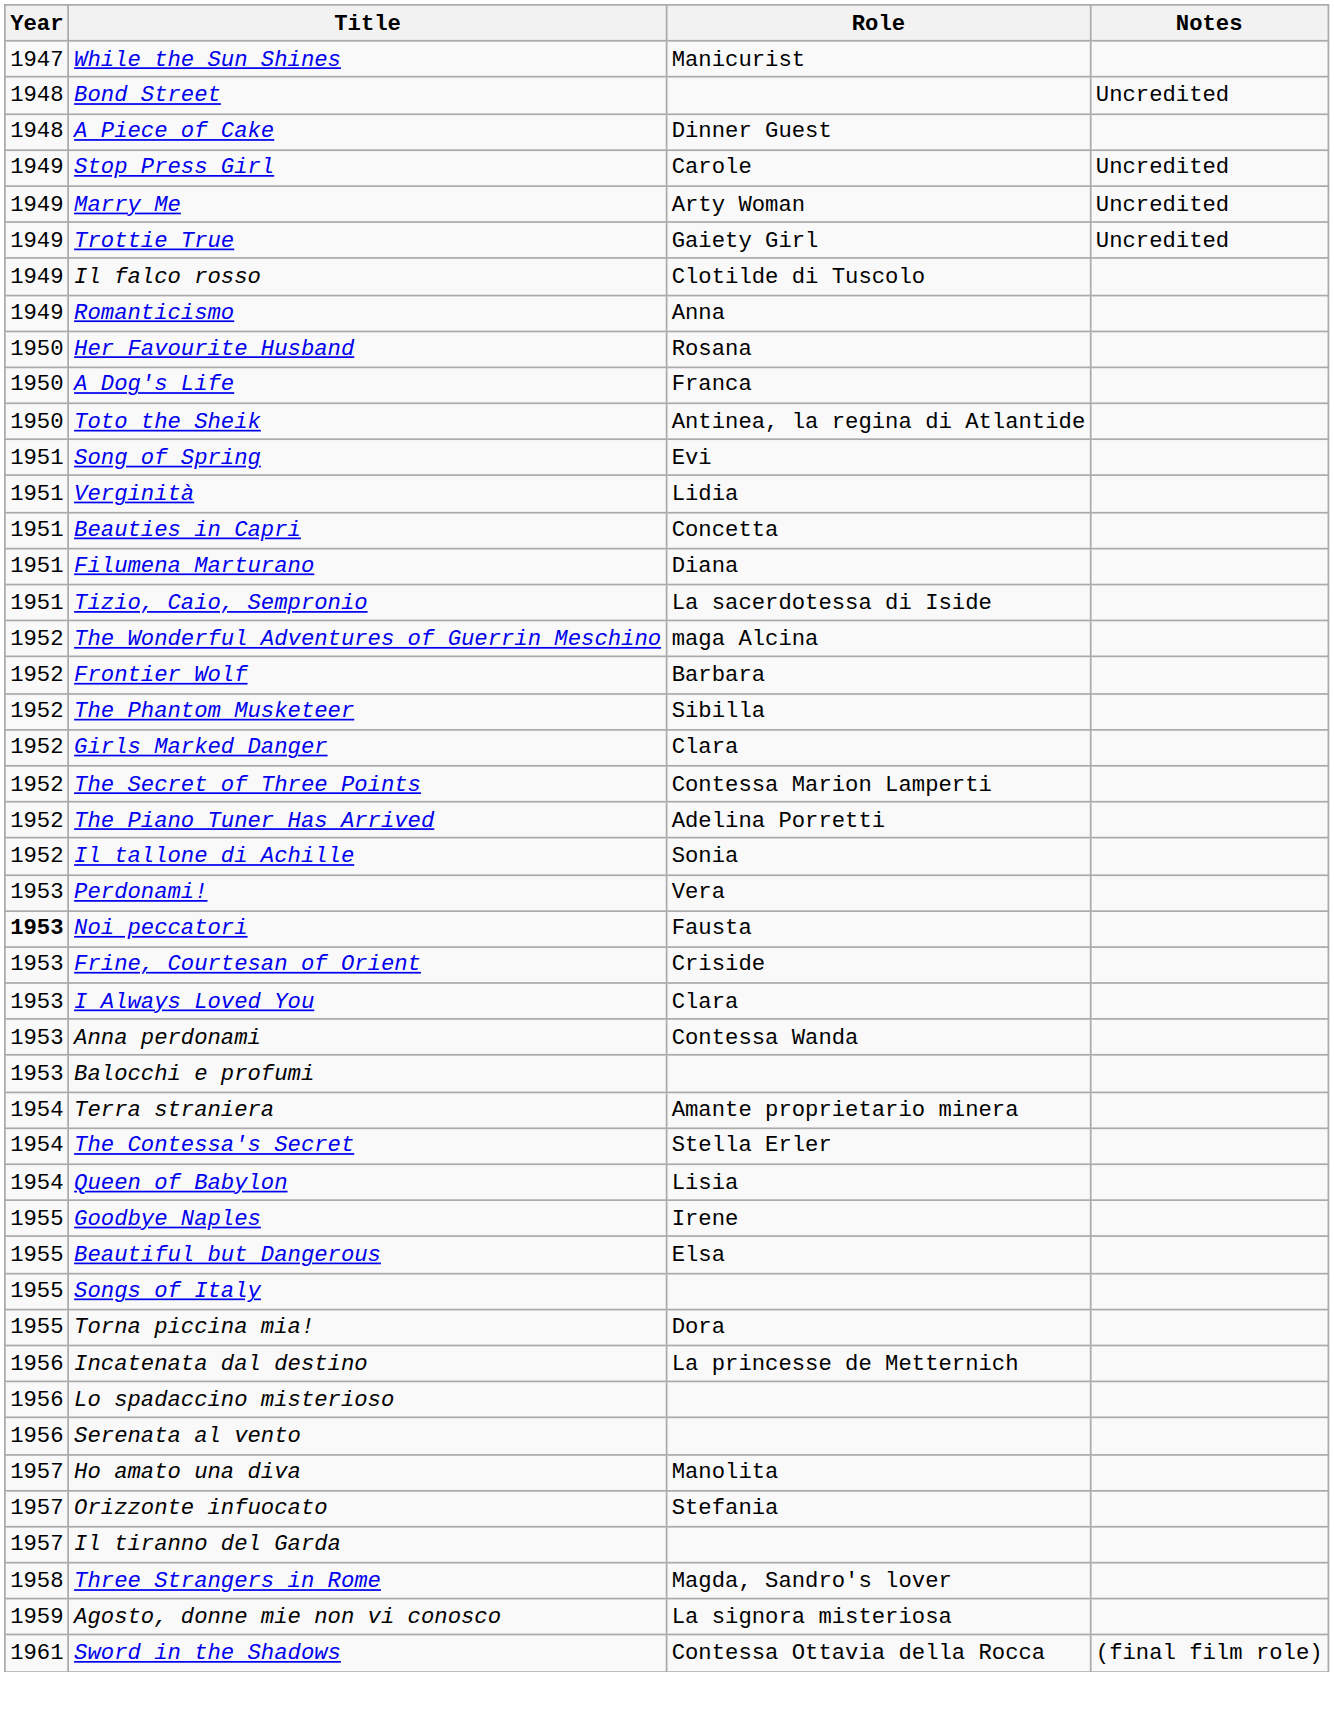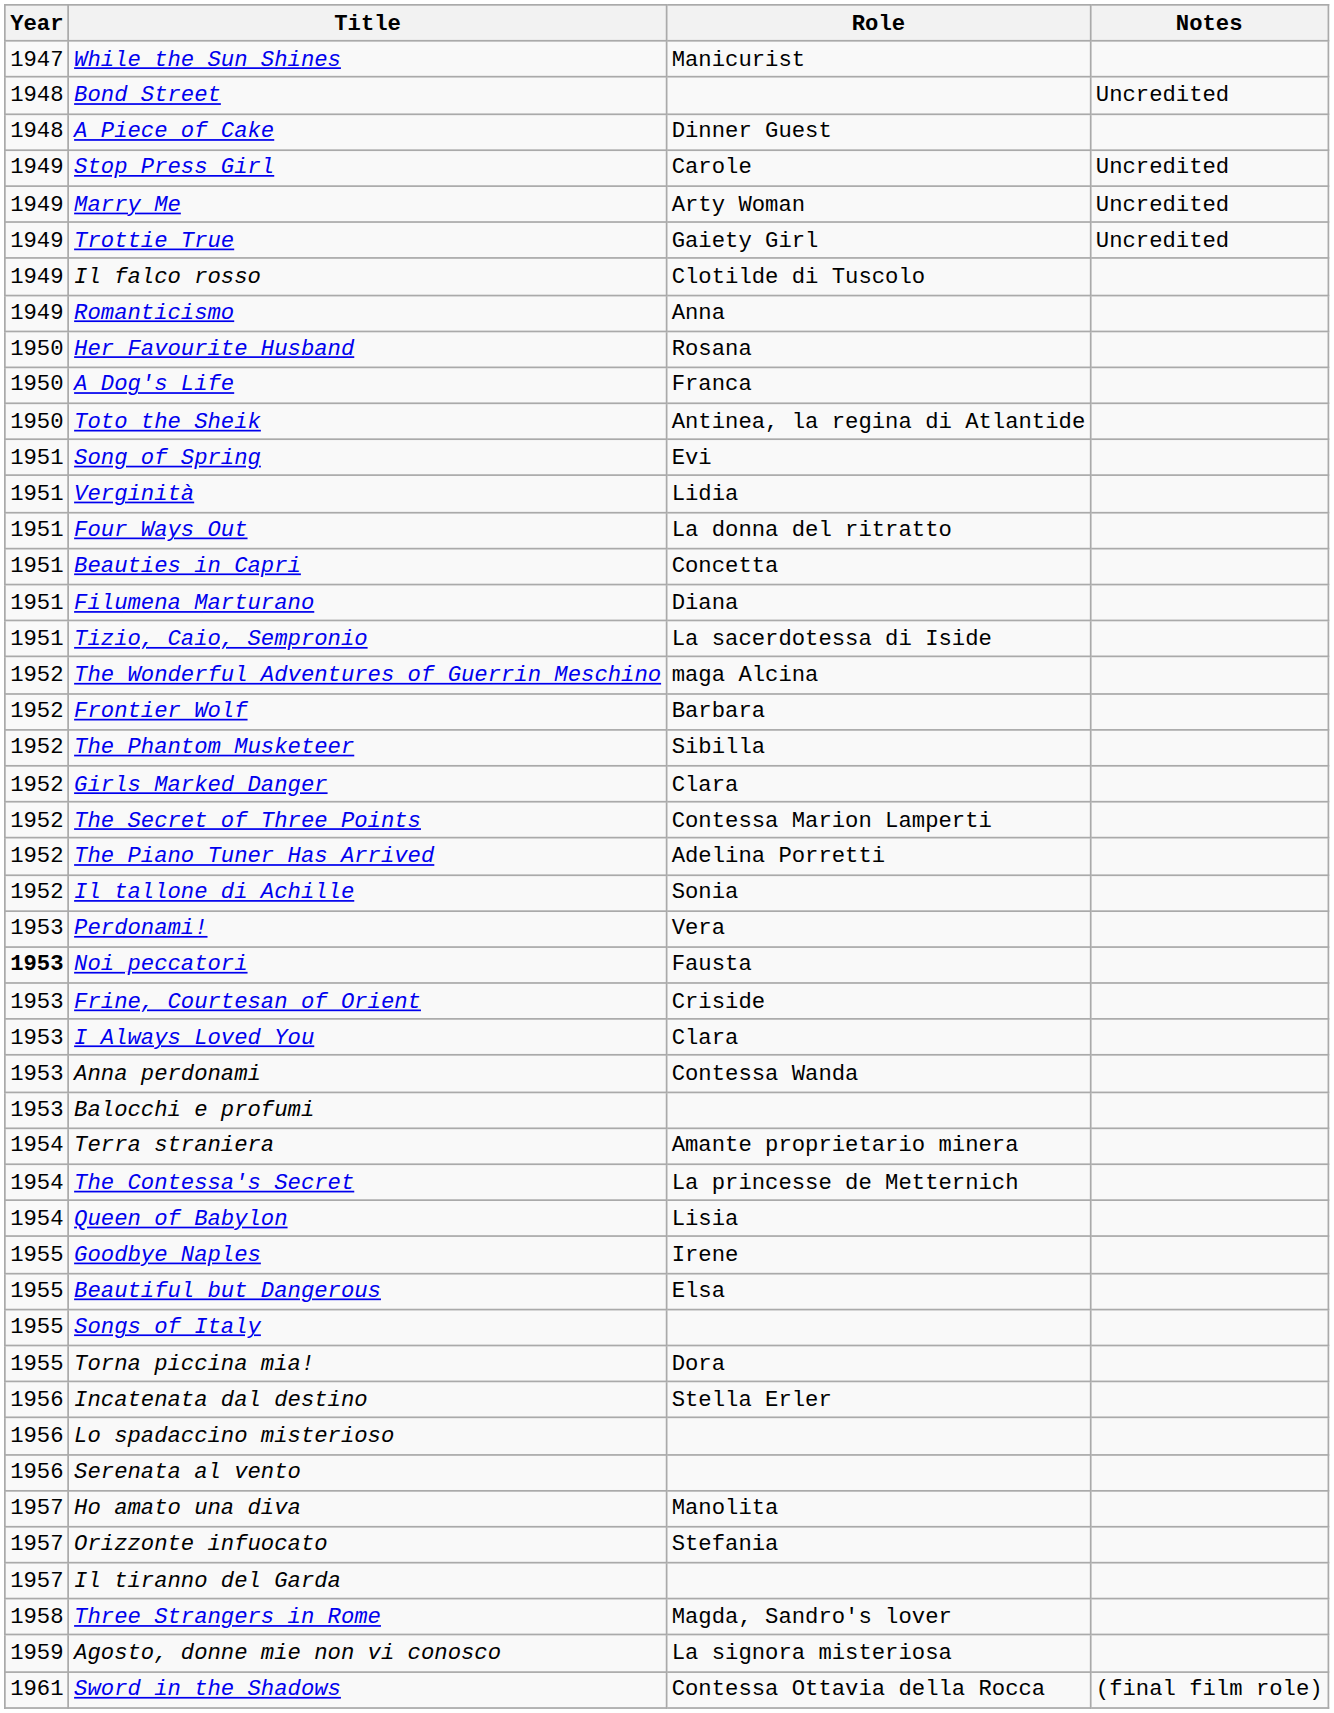+ row: 1951 | Four Ways Out | La donna del ritratto
The Contessa's Secret | Role: Stella Erler -> La princesse de Metternich
Incatenata dal destino | Role: La princesse de Metternich -> Stella Erler
